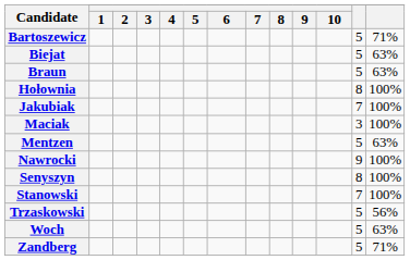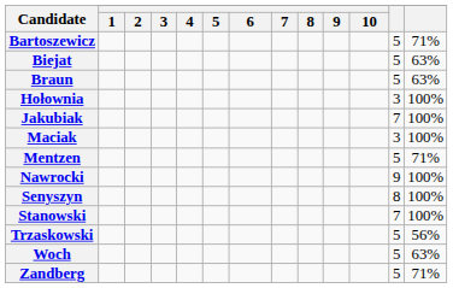Hołownia | column 12: 8 -> 3
Mentzen | column 13: 63% -> 71%
